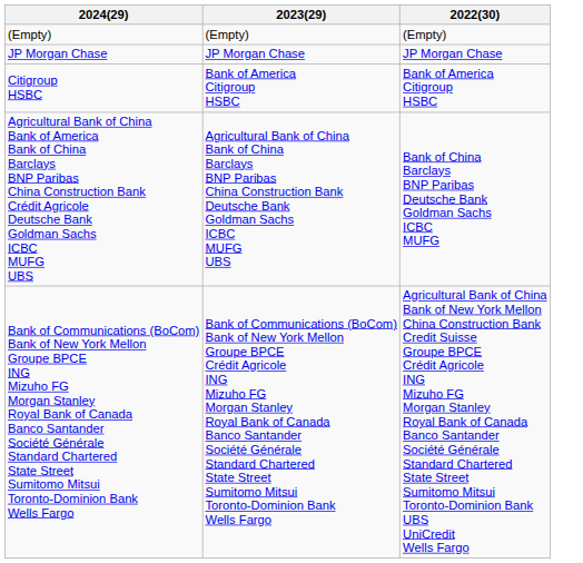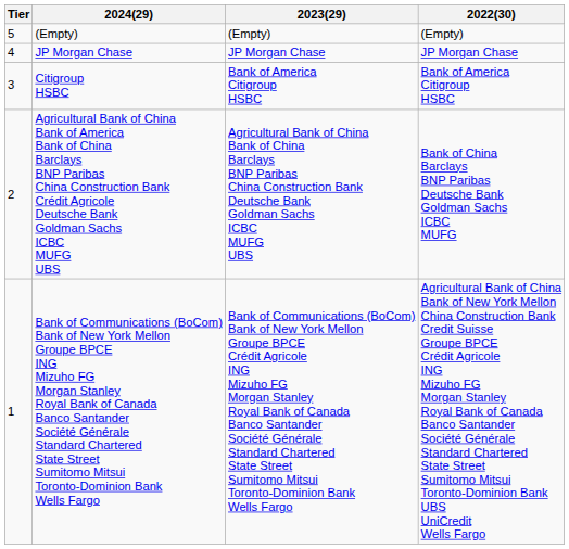+ column: Tier | 5 | 4 | 3 | 2 | 1
